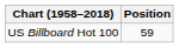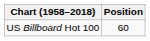US Billboard Hot 100 | Position: 59 -> 60
